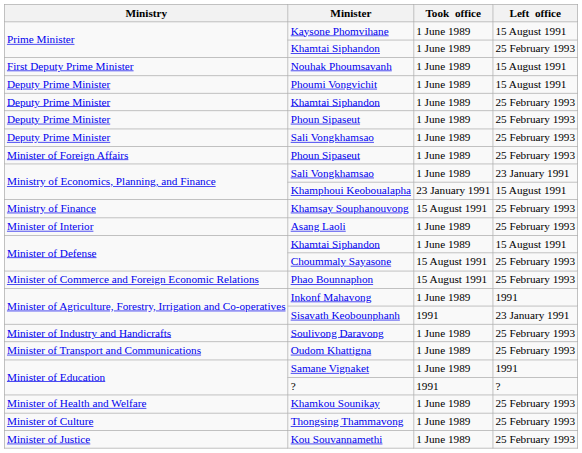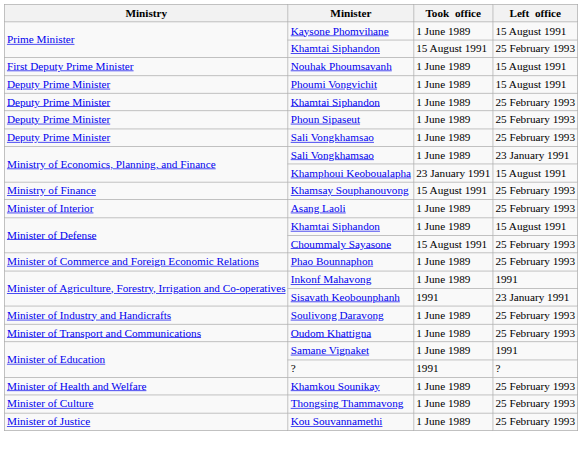Prime Minister / Khamtai Siphandon | Took office: 1 June 1989 -> 15 August 1991
- row: Minister of Foreign Affairs | Phoun Sipaseut | 1 June 1989 | 25 February 1993
Phao Bounnaphon | Took office: 15 August 1991 -> 1 June 1989
